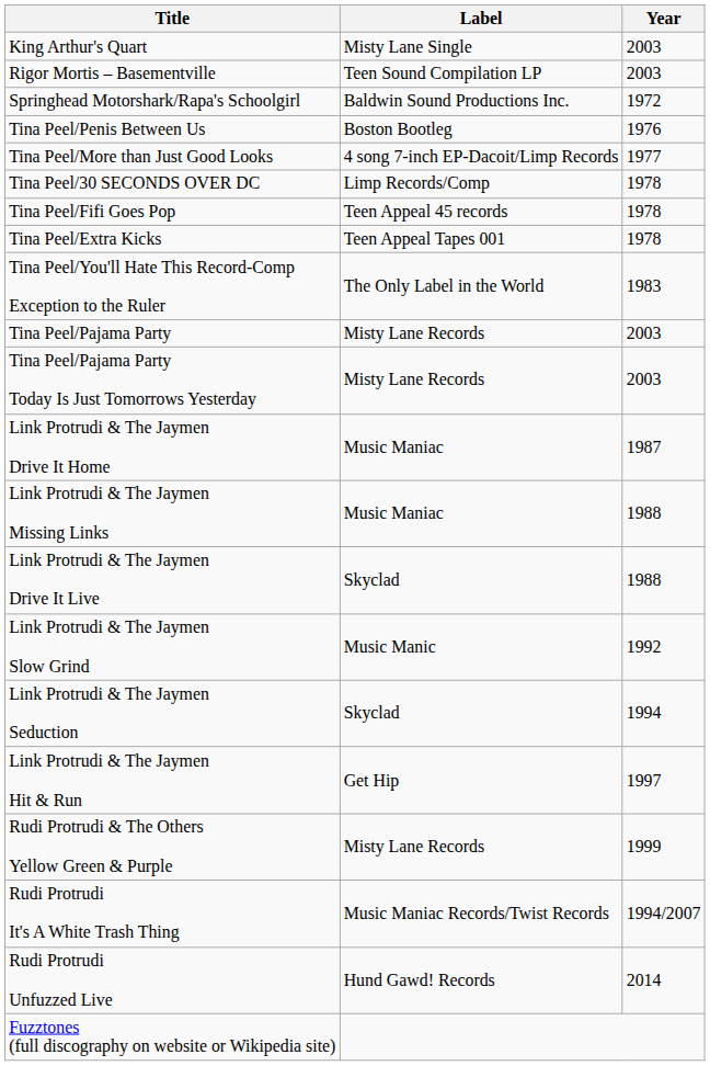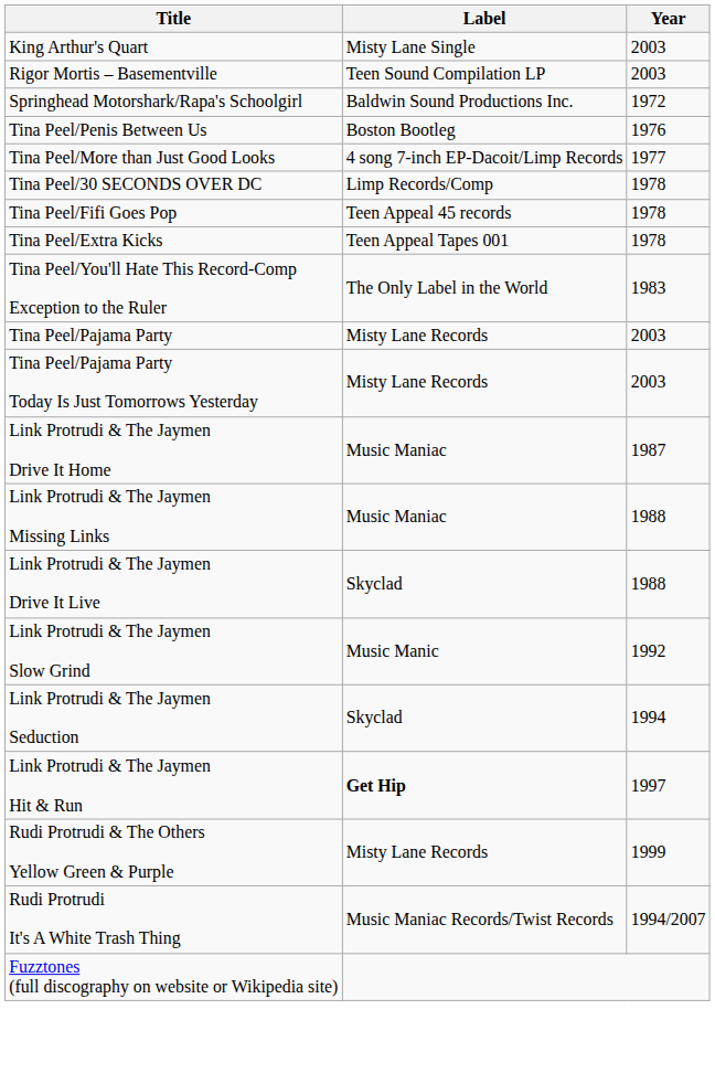Link Protrudi & The Jaymen Hit & Run | Label: normal -> bold
- row: Rudi Protrudi Unfuzzed Live | Hund Gawd! Records | 2014
